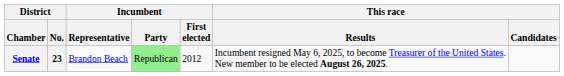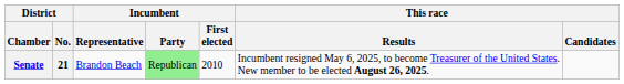Senate | District / No.: 23 -> 21
Senate | Incumbent / First elected: 2012 -> 2010
